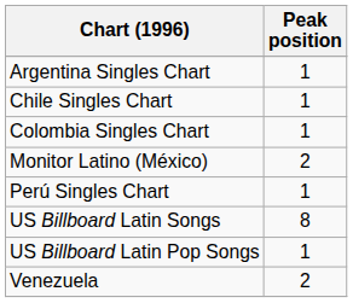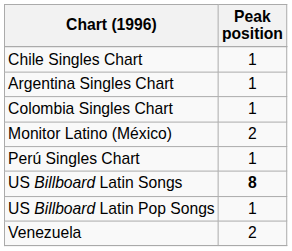rows swapped: Argentina Singles Chart <-> Chile Singles Chart
US Billboard Latin Songs | Peak position: normal -> bold
